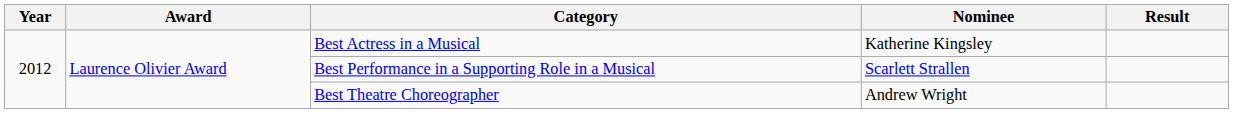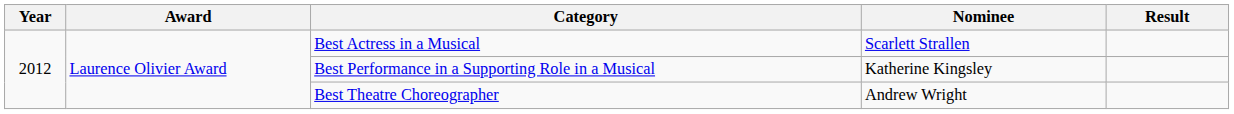Best Actress in a Musical | Nominee: Katherine Kingsley -> Scarlett Strallen
Best Performance in a Supporting Role in a Musical | Nominee: Scarlett Strallen -> Katherine Kingsley
